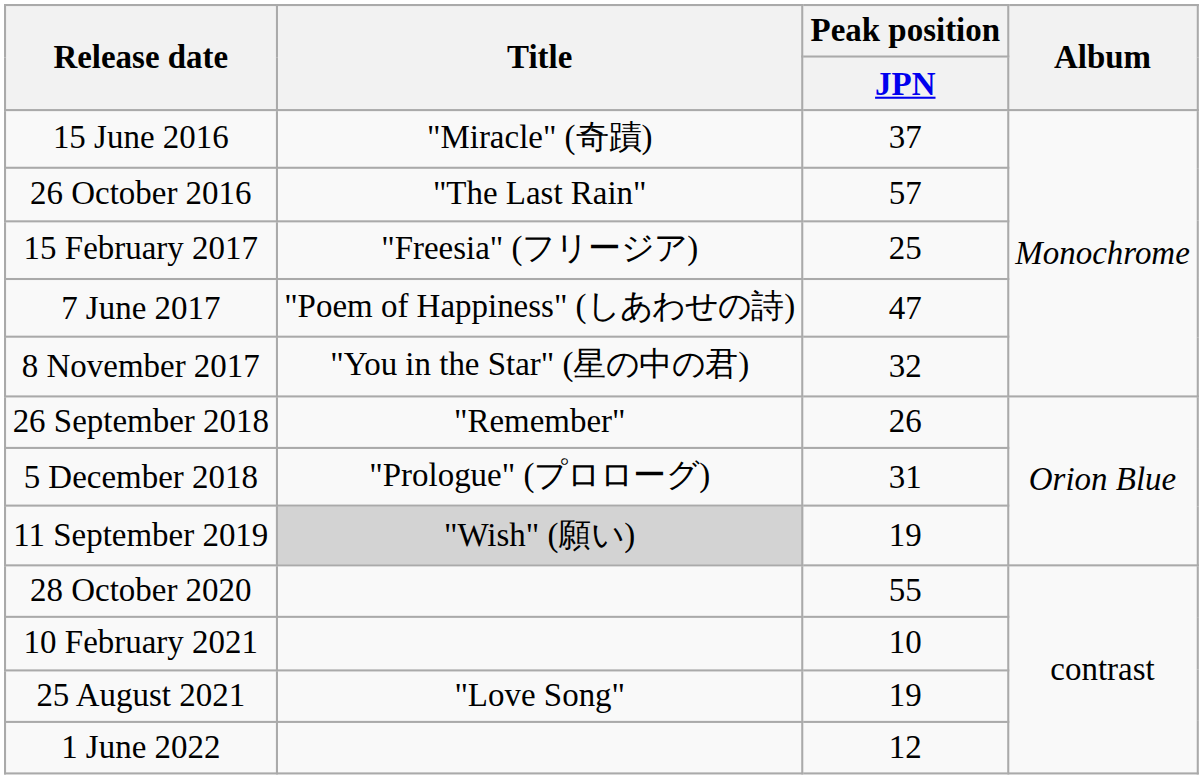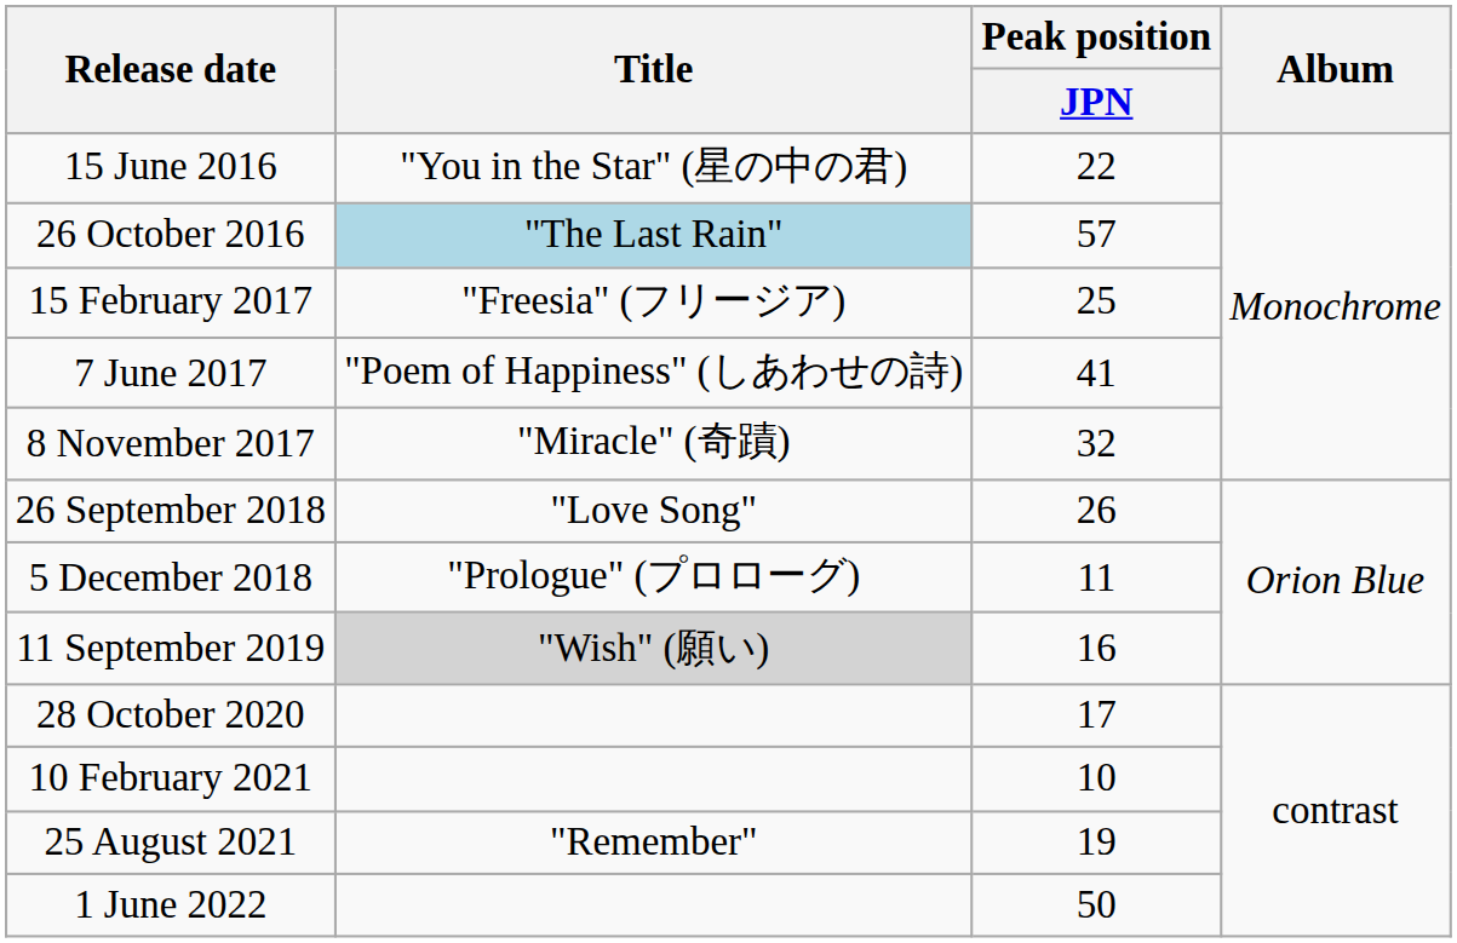15 June 2016 | Title: "Miracle" (奇蹟) -> "You in the Star" (星の中の君)
15 June 2016 | Peak position / JPN: 37 -> 22
26 October 2016 | Title: no background -> lightblue background
7 June 2017 | Peak position / JPN: 47 -> 41
8 November 2017 | Title: "You in the Star" (星の中の君) -> "Miracle" (奇蹟)
26 September 2018 | Title: "Remember" -> "Love Song"
5 December 2018 | Peak position / JPN: 31 -> 11
11 September 2019 | Peak position / JPN: 19 -> 16
28 October 2020 | Peak position / JPN: 55 -> 17
25 August 2021 | Title: "Love Song" -> "Remember"
1 June 2022 | Peak position / JPN: 12 -> 50
